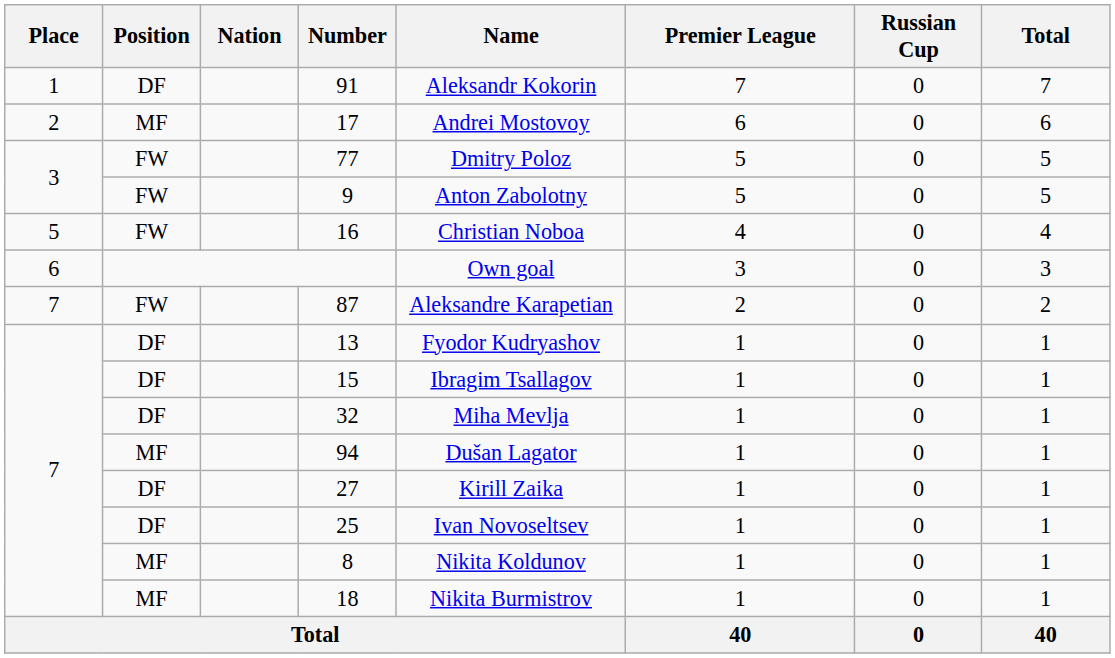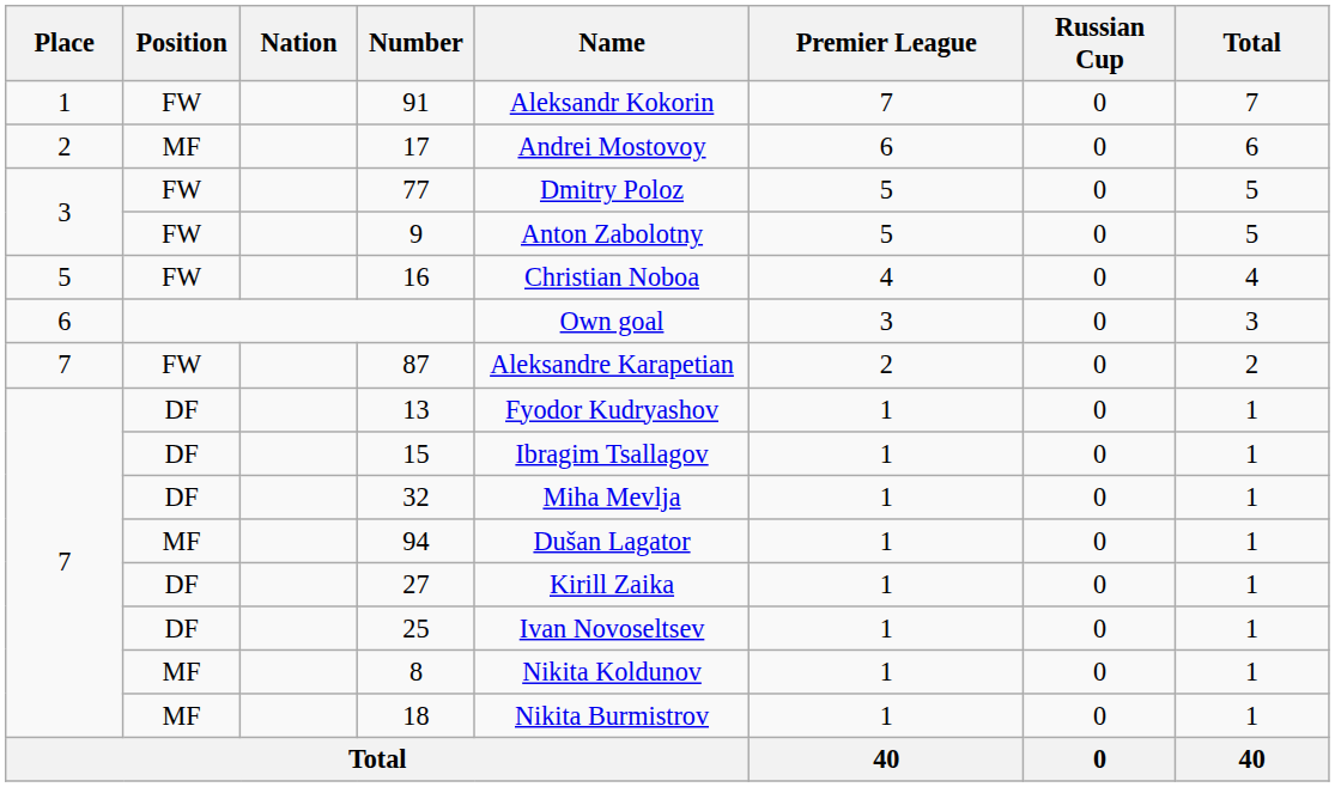91 | Position: DF -> FW
